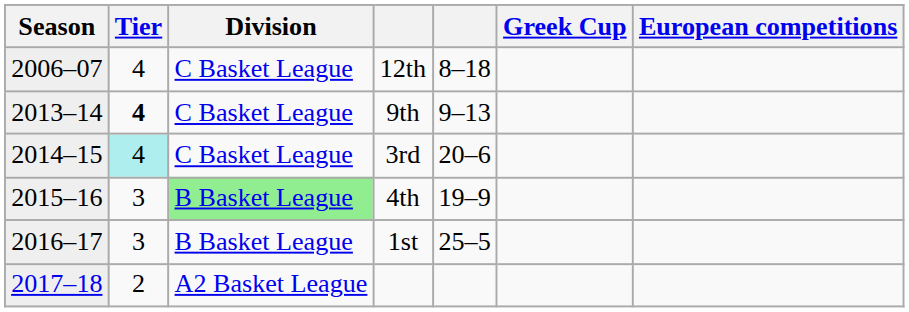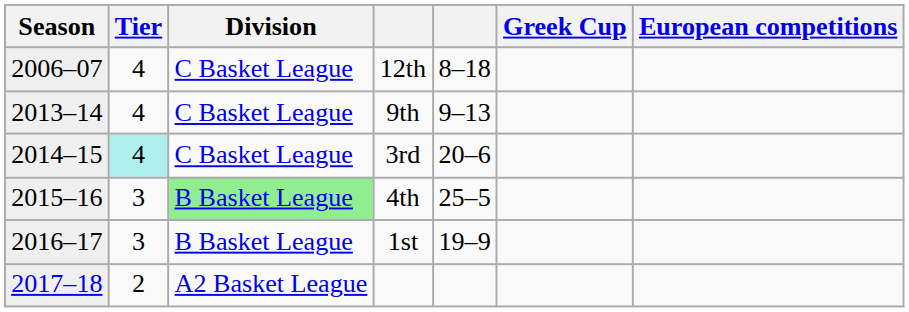9th | Tier: bold -> normal
4th | column 5: 19–9 -> 25–5
1st | column 5: 25–5 -> 19–9
